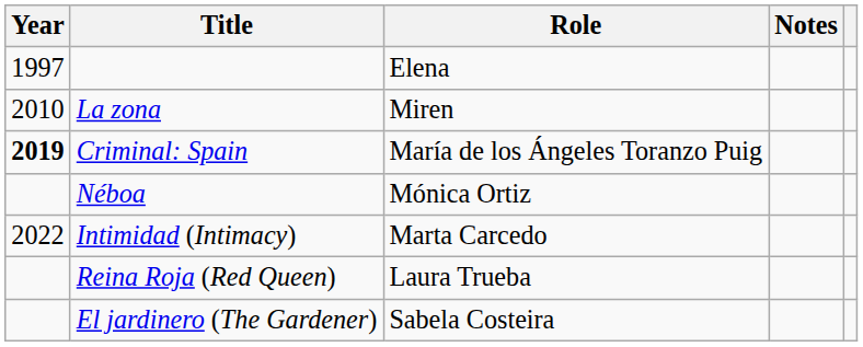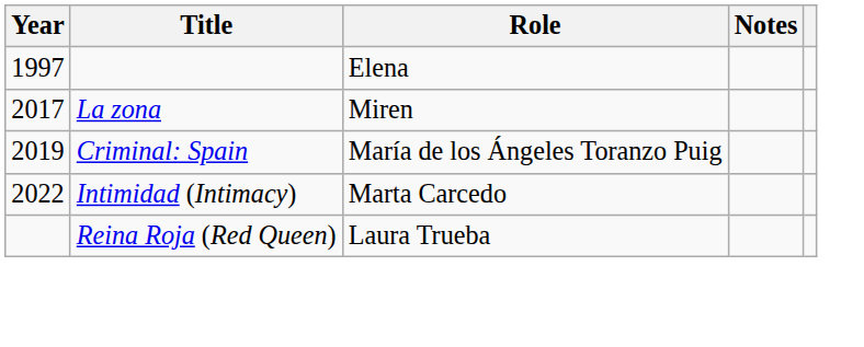La zona | Year: 2010 -> 2017
Criminal: Spain | Year: bold -> normal
- row: Néboa | Mónica Ortiz
- row: El jardinero (The Gardener) | Sabela Costeira
